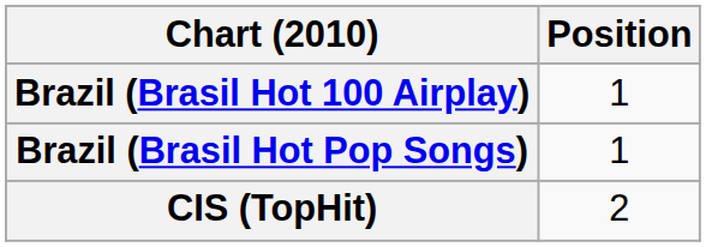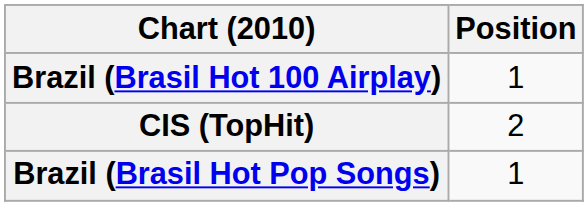rows swapped: Brazil (Brasil Hot Pop Songs) <-> CIS (TopHit)
